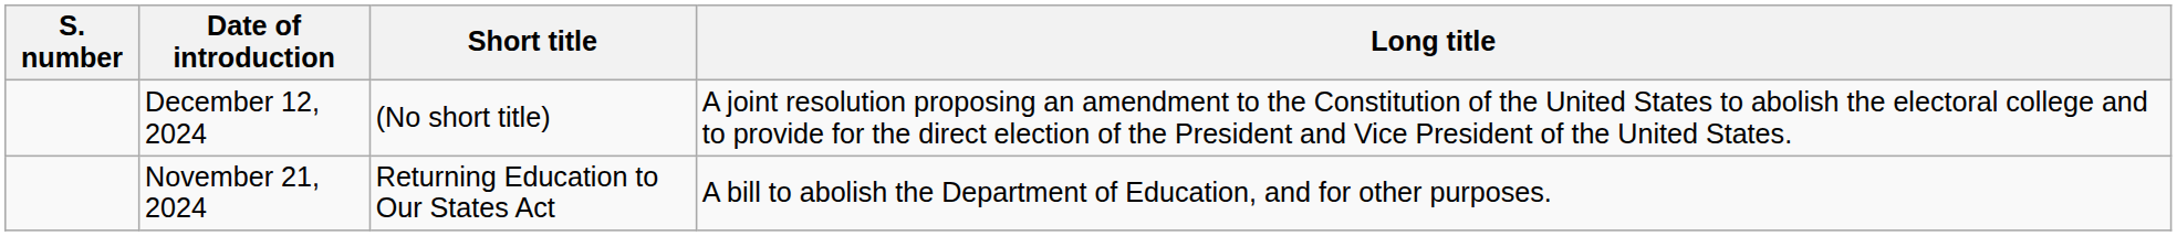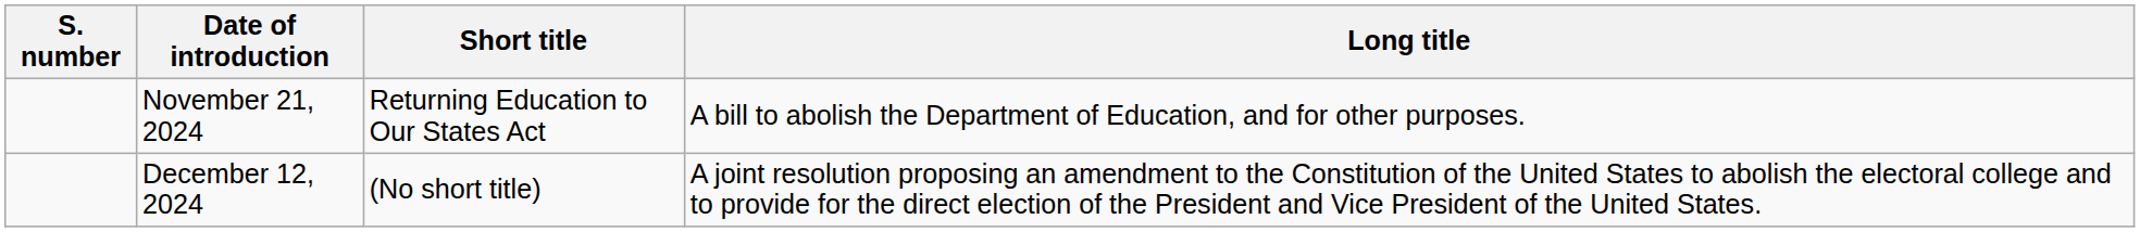rows swapped: November 21, 2024 <-> December 12, 2024
